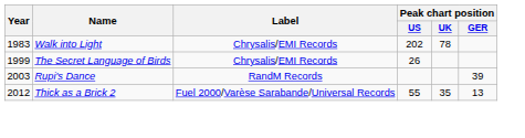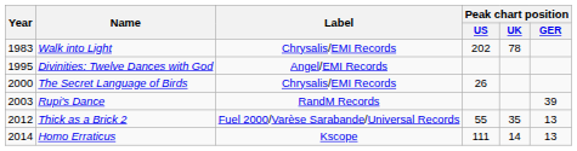+ row: 1995 | Divinities: Twelve Dances with God | Angel/EMI Records
The Secret Language of Birds | Year: 1999 -> 2000
+ row: 2014 | Homo Erraticus | Kscope | 111 | 14 | 13
